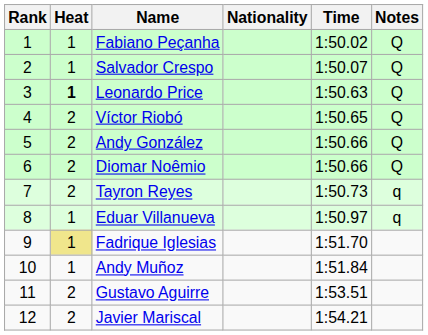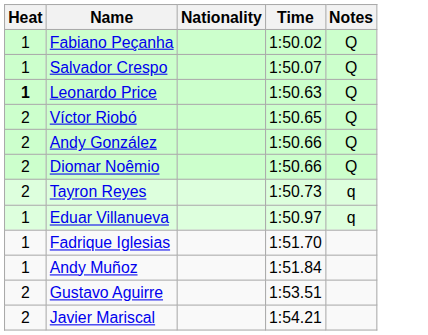- column: Rank | 1 | 2 | 3 | 4 | 5 | 6 | 7 | 8 | 9 | 10 | 11 | 12
Fadrique Iglesias | Heat: khaki background -> no background
